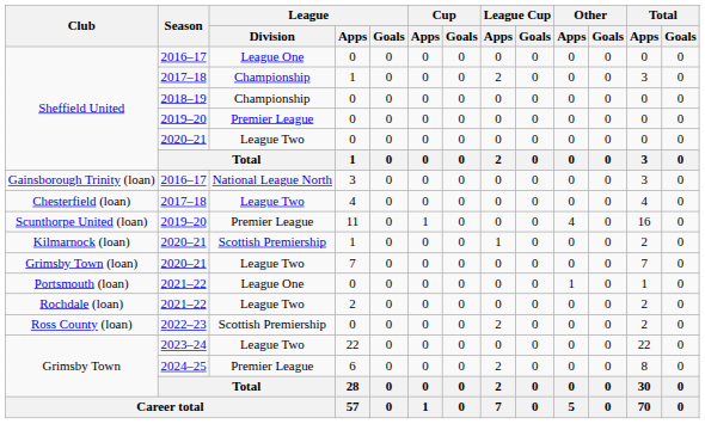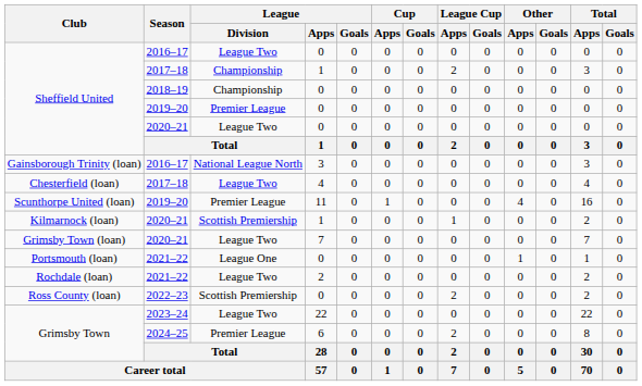Sheffield United / 2016–17 | League / Division: League One -> League Two
